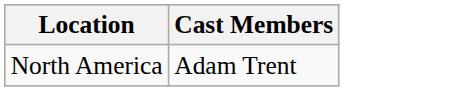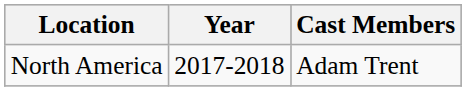+ column: Year | 2017-2018
